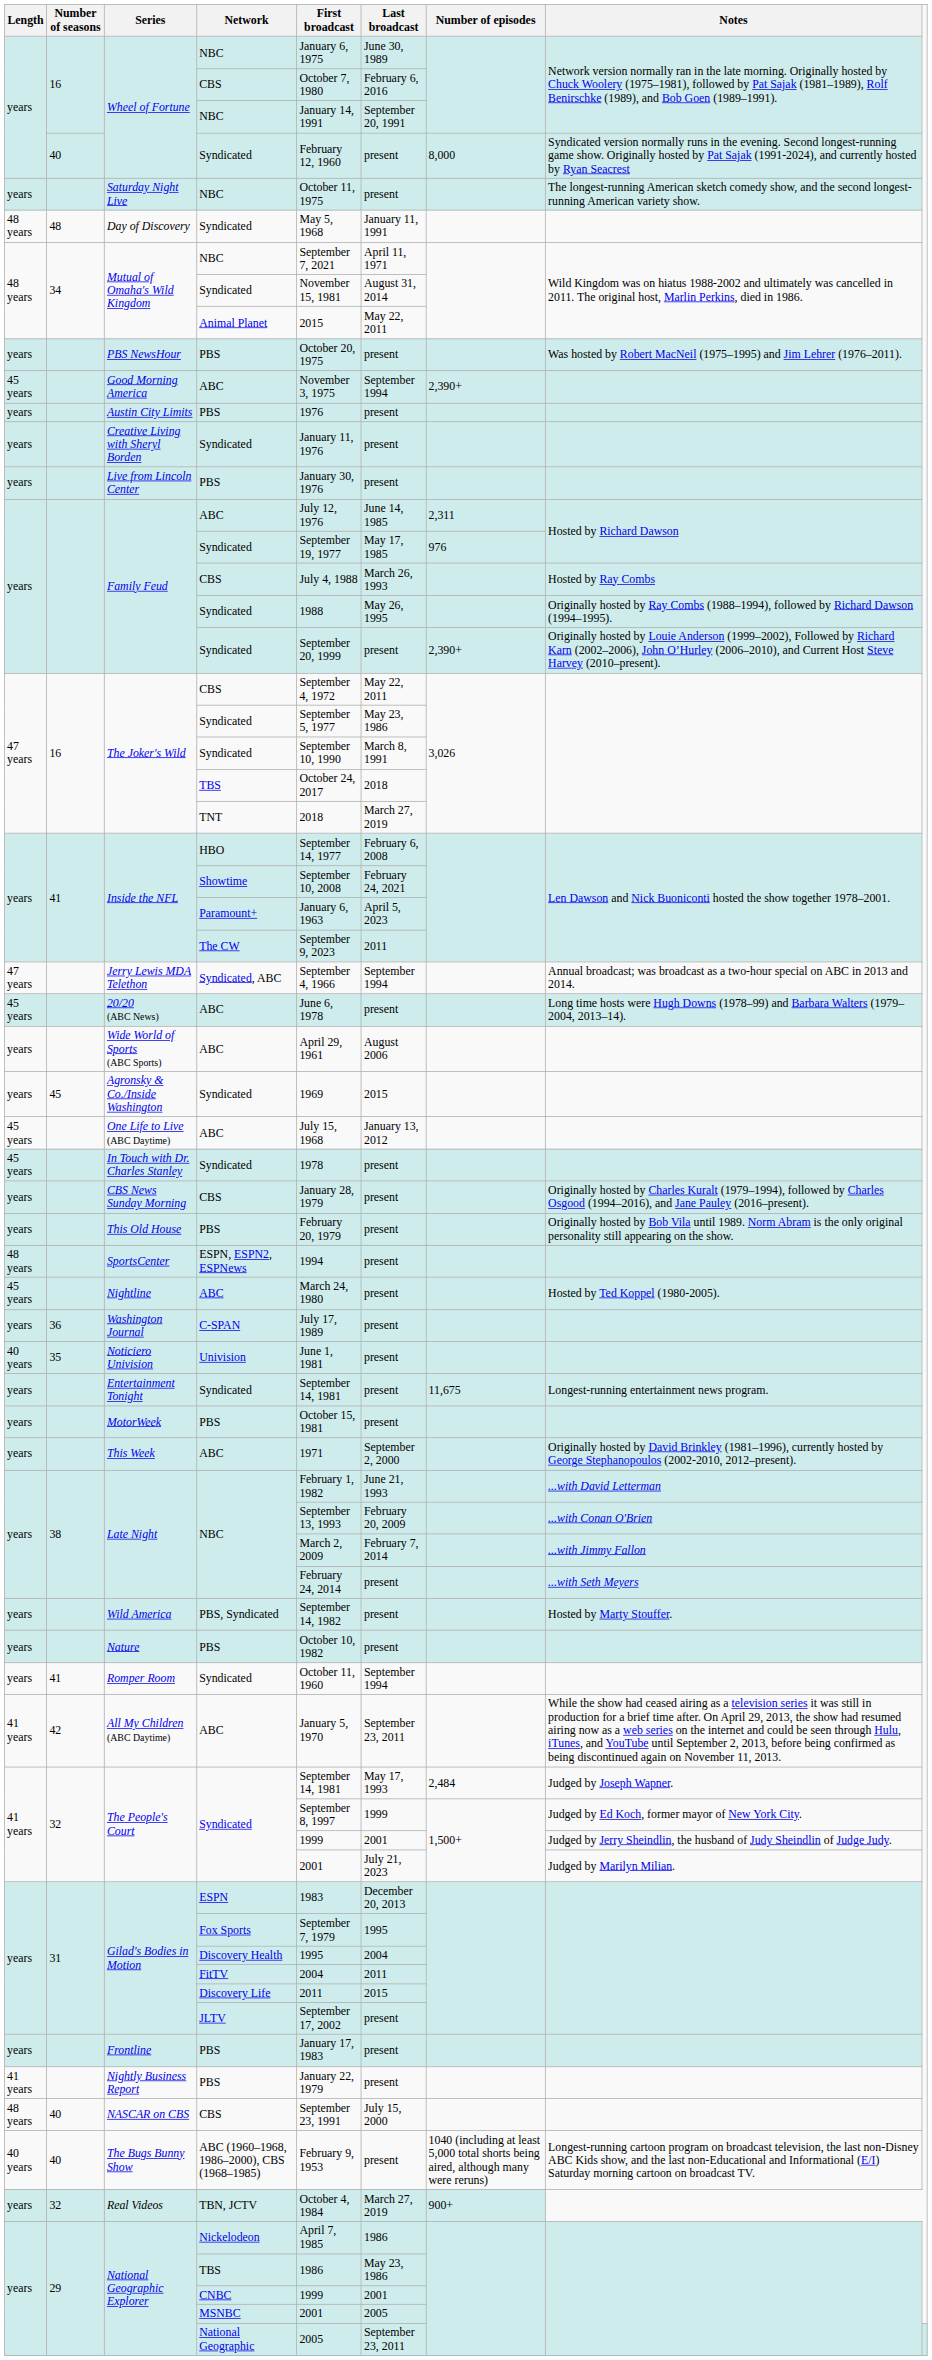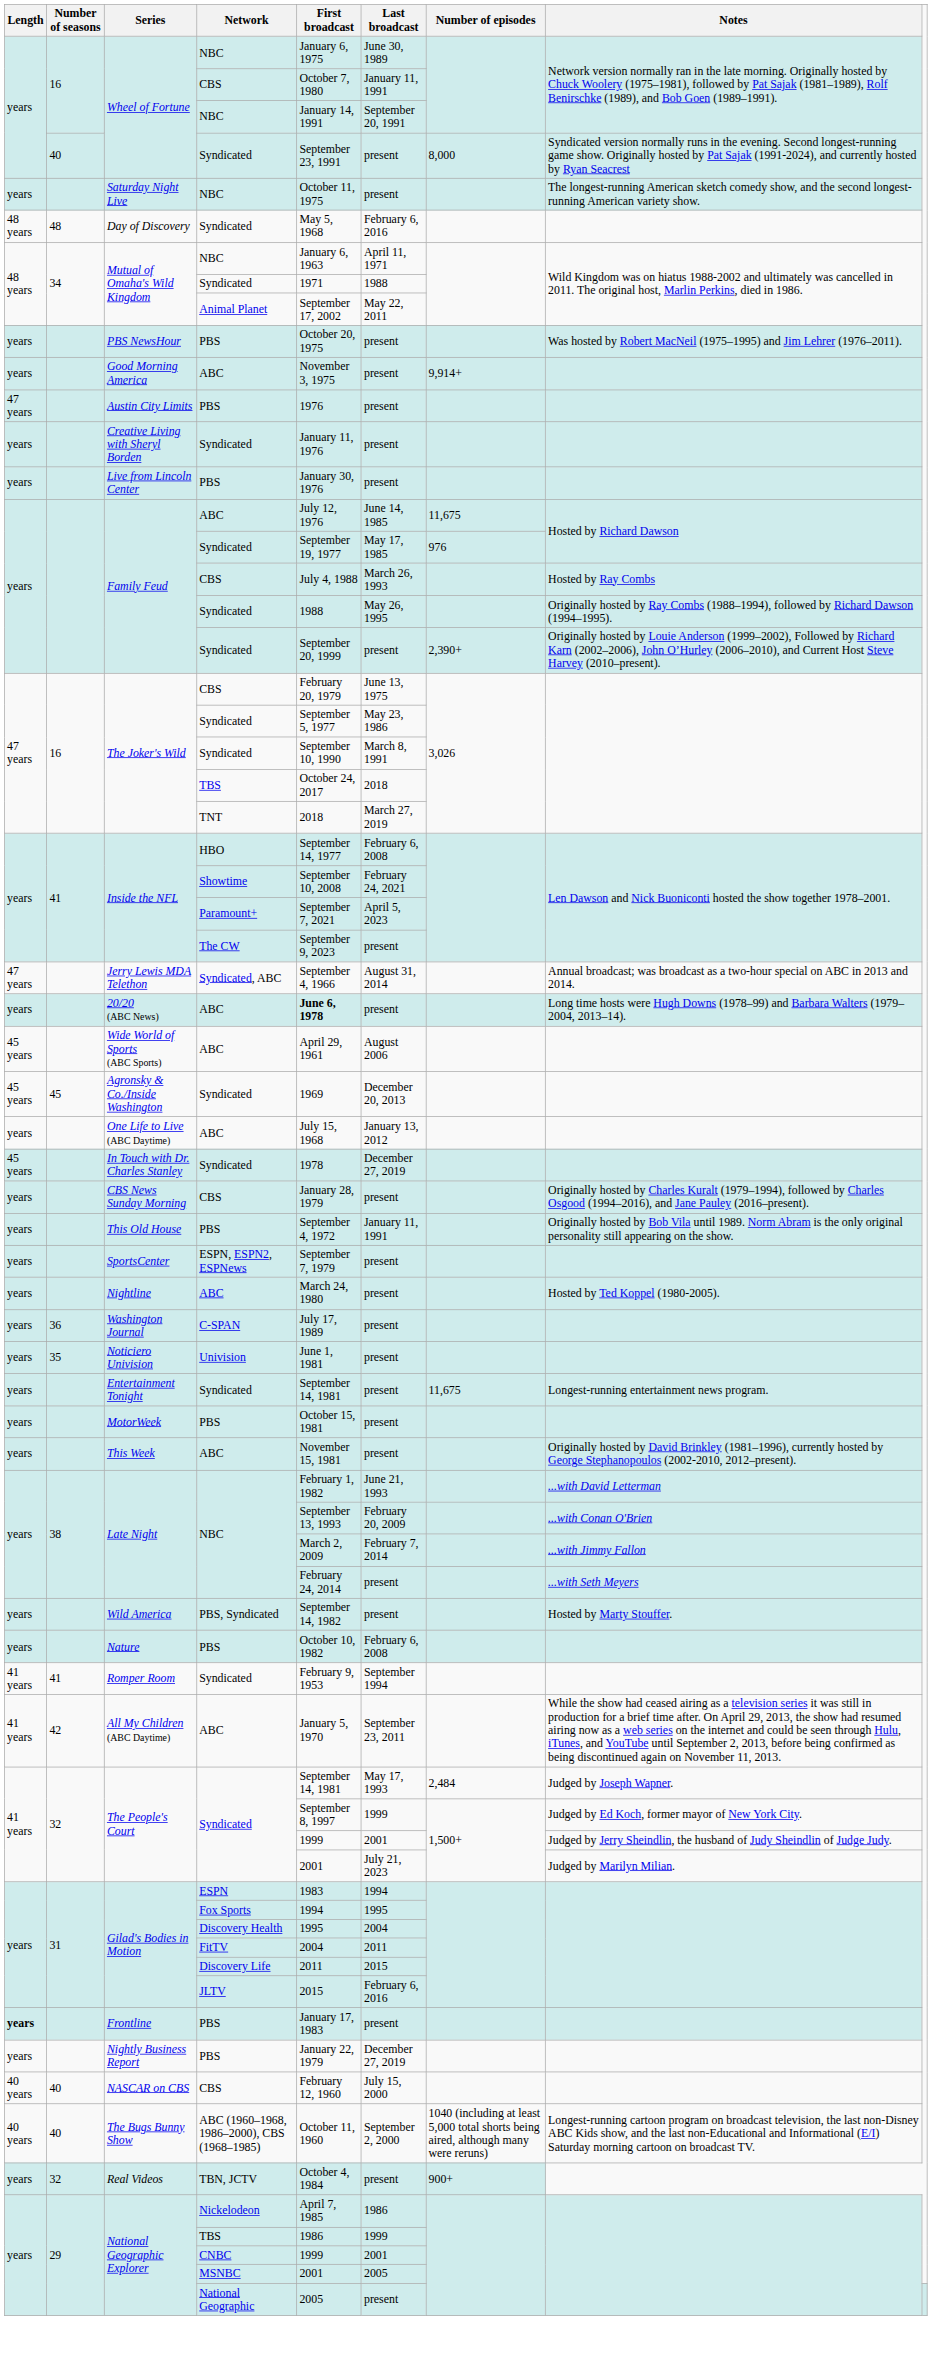Wheel of Fortune / CBS | Last broadcast: February 6, 2016 -> January 11, 1991
Wheel of Fortune / Syndicated | First broadcast: February 12, 1960 -> September 23, 1991
Day of Discovery | Last broadcast: January 11, 1991 -> February 6, 2016
Mutual of Omaha's Wild Kingdom / NBC | First broadcast: September 7, 2021 -> January 6, 1963
Mutual of Omaha's Wild Kingdom / Syndicated | First broadcast: November 15, 1981 -> 1971
Mutual of Omaha's Wild Kingdom / Syndicated | Last broadcast: August 31, 2014 -> 1988
Mutual of Omaha's Wild Kingdom / Animal Planet | First broadcast: 2015 -> September 17, 2002
Good Morning America | Length: 45 years -> years
Good Morning America | Last broadcast: September 1994 -> present
Good Morning America | Number of episodes: 2,390+ -> 9,914+
Austin City Limits | Length: years -> 47 years
Family Feud / ABC | Number of episodes: 2,311 -> 11,675
The Joker's Wild / CBS | First broadcast: September 4, 1972 -> February 20, 1979
The Joker's Wild / CBS | Last broadcast: May 22, 2011 -> June 13, 1975
Inside the NFL / Paramount+ | First broadcast: January 6, 1963 -> September 7, 2021
Inside the NFL / The CW | Last broadcast: 2011 -> present
Jerry Lewis MDA Telethon | Last broadcast: September 1994 -> August 31, 2014
20/20 (ABC News) | Length: 45 years -> years
20/20 (ABC News) | First broadcast: normal -> bold
Wide World of Sports (ABC Sports) | Length: years -> 45 years
Agronsky & Co./Inside Washington | Length: years -> 45 years
Agronsky & Co./Inside Washington | Last broadcast: 2015 -> December 20, 2013
One Life to Live (ABC Daytime) | Length: 45 years -> years
In Touch with Dr. Charles Stanley | Last broadcast: present -> December 27, 2019
This Old House | First broadcast: February 20, 1979 -> September 4, 1972
This Old House | Last broadcast: present -> January 11, 1991
SportsCenter | Length: 48 years -> years
SportsCenter | First broadcast: 1994 -> September 7, 1979
Nightline | Length: 45 years -> years
Noticiero Univision | Length: 40 years -> years
This Week | First broadcast: 1971 -> November 15, 1981
This Week | Last broadcast: September 2, 2000 -> present
Nature | Last broadcast: present -> February 6, 2008
Romper Room | Length: years -> 41 years
Romper Room | First broadcast: October 11, 1960 -> February 9, 1953
Gilad's Bodies in Motion / ESPN | Last broadcast: December 20, 2013 -> 1994
Gilad's Bodies in Motion / Fox Sports | First broadcast: September 7, 1979 -> 1994
Gilad's Bodies in Motion / JLTV | First broadcast: September 17, 2002 -> 2015
Gilad's Bodies in Motion / JLTV | Last broadcast: present -> February 6, 2016
Frontline | Length: normal -> bold
Nightly Business Report | Length: 41 years -> years
Nightly Business Report | Last broadcast: present -> December 27, 2019
NASCAR on CBS | Length: 48 years -> 40 years
NASCAR on CBS | First broadcast: September 23, 1991 -> February 12, 1960
The Bugs Bunny Show | First broadcast: February 9, 1953 -> October 11, 1960
The Bugs Bunny Show | Last broadcast: present -> September 2, 2000
Real Videos | Last broadcast: March 27, 2019 -> present
National Geographic Explorer / TBS | Last broadcast: May 23, 1986 -> 1999
National Geographic Explorer / National Geographic | Last broadcast: September 23, 2011 -> present
